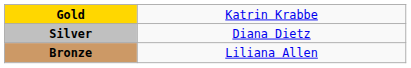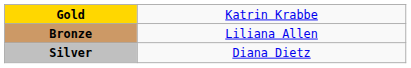rows swapped: Silver <-> Bronze
